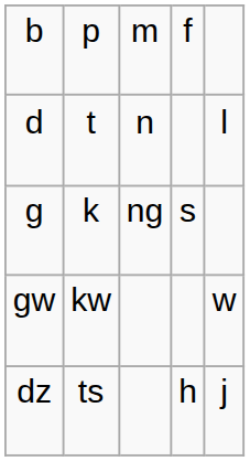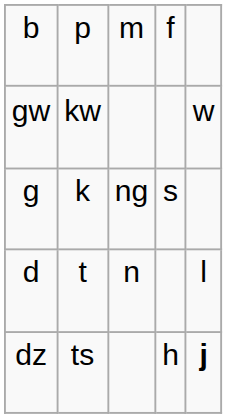rows swapped: d <-> gw
dz | column 5: normal -> bold
